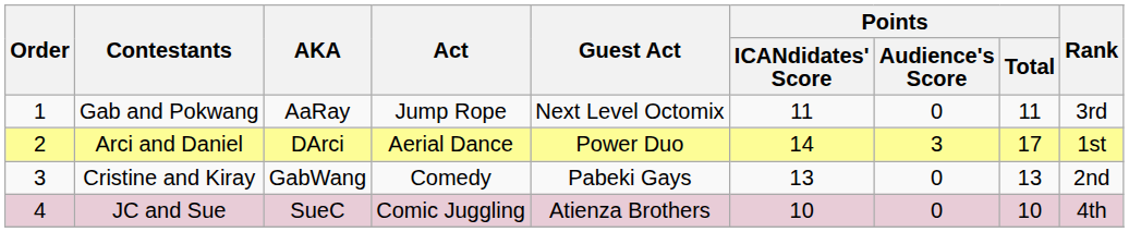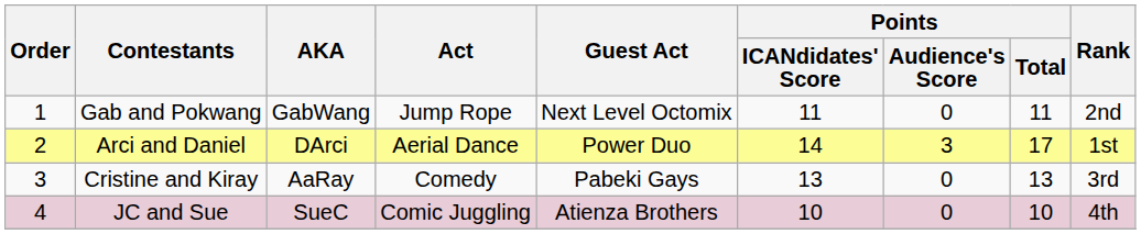Gab and Pokwang | AKA: AaRay -> GabWang
Gab and Pokwang | Rank: 3rd -> 2nd
Cristine and Kiray | AKA: GabWang -> AaRay
Cristine and Kiray | Rank: 2nd -> 3rd
